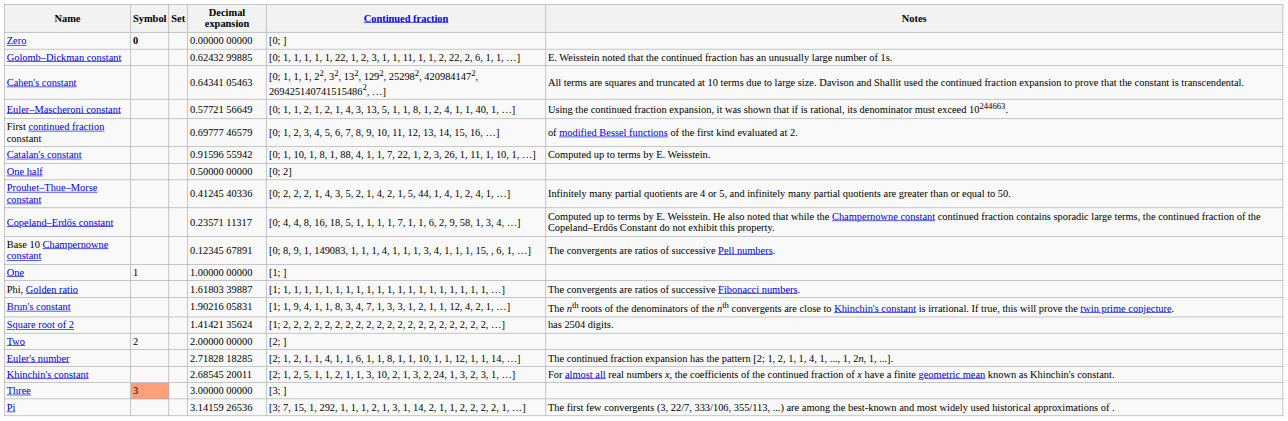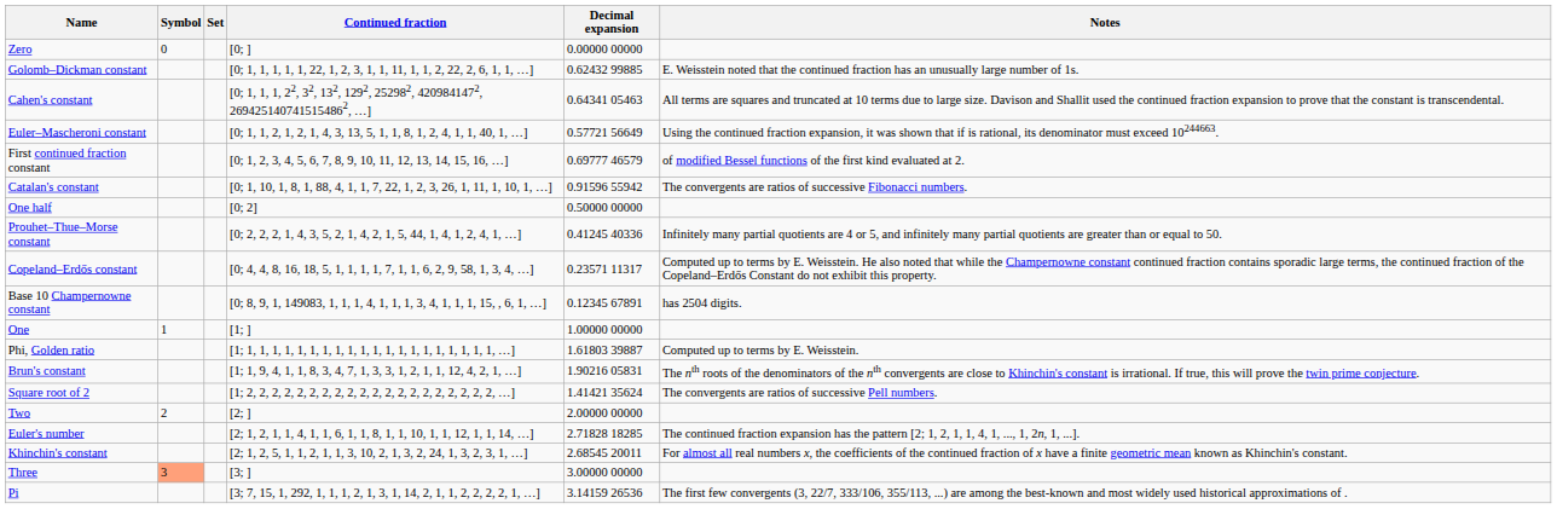columns swapped: Decimal expansion <-> Continued fraction
Zero | Symbol: bold -> normal
Catalan's constant | Notes: Computed up to terms by E. Weisstein. -> The convergents are ratios of successive Fibonacci numbers.
Base 10 Champernowne constant | Notes: The convergents are ratios of successive Pell numbers. -> has 2504 digits.
Phi, Golden ratio | Notes: The convergents are ratios of successive Fibonacci numbers. -> Computed up to terms by E. Weisstein.
Square root of 2 | Notes: has 2504 digits. -> The convergents are ratios of successive Pell numbers.
